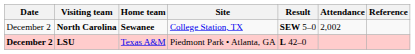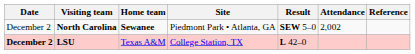North Carolina | Site: College Station, TX -> Piedmont Park • Atlanta, GA
LSU | Site: Piedmont Park • Atlanta, GA -> College Station, TX
